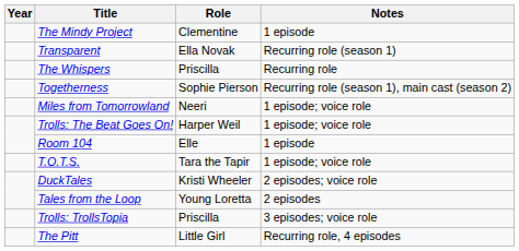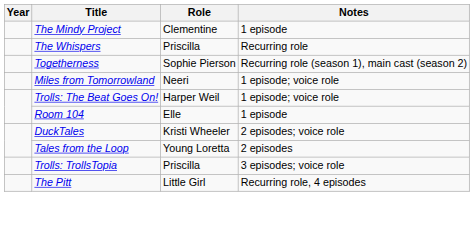- row: Transparent | Ella Novak | Recurring role (season 1)
- row: T.O.T.S. | Tara the Tapir | 1 episode; voice role
